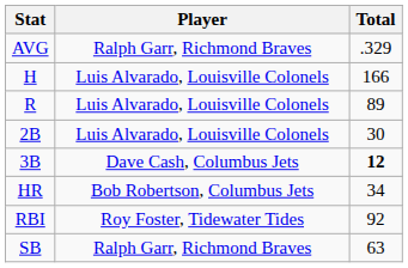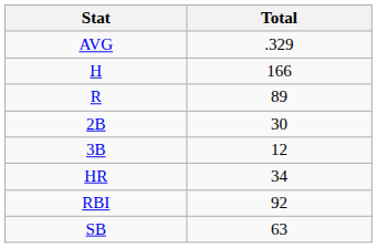- column: Player | Ralph Garr, Richmond Braves | Luis Alvarado, Louisville Colonels | Luis Alvarado, Louisville Colonels | Luis Alvarado, Louisville Colonels | Dave Cash, Columbus Jets | Bob Robertson, Columbus Jets | Roy Foster, Tidewater Tides | Ralph Garr, Richmond Braves
3B | Total: bold -> normal
